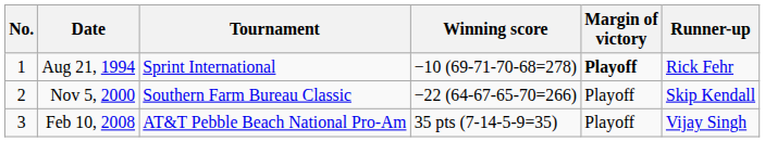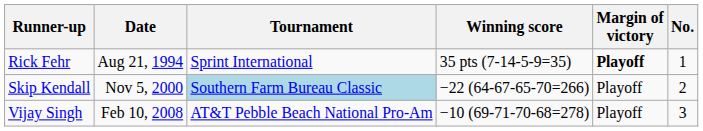columns swapped: No. <-> Runner-up
Aug 21, 1994 | Winning score: −10 (69-71-70-68=278) -> 35 pts (7-14-5-9=35)
Nov 5, 2000 | Tournament: no background -> lightblue background
Feb 10, 2008 | Winning score: 35 pts (7-14-5-9=35) -> −10 (69-71-70-68=278)
